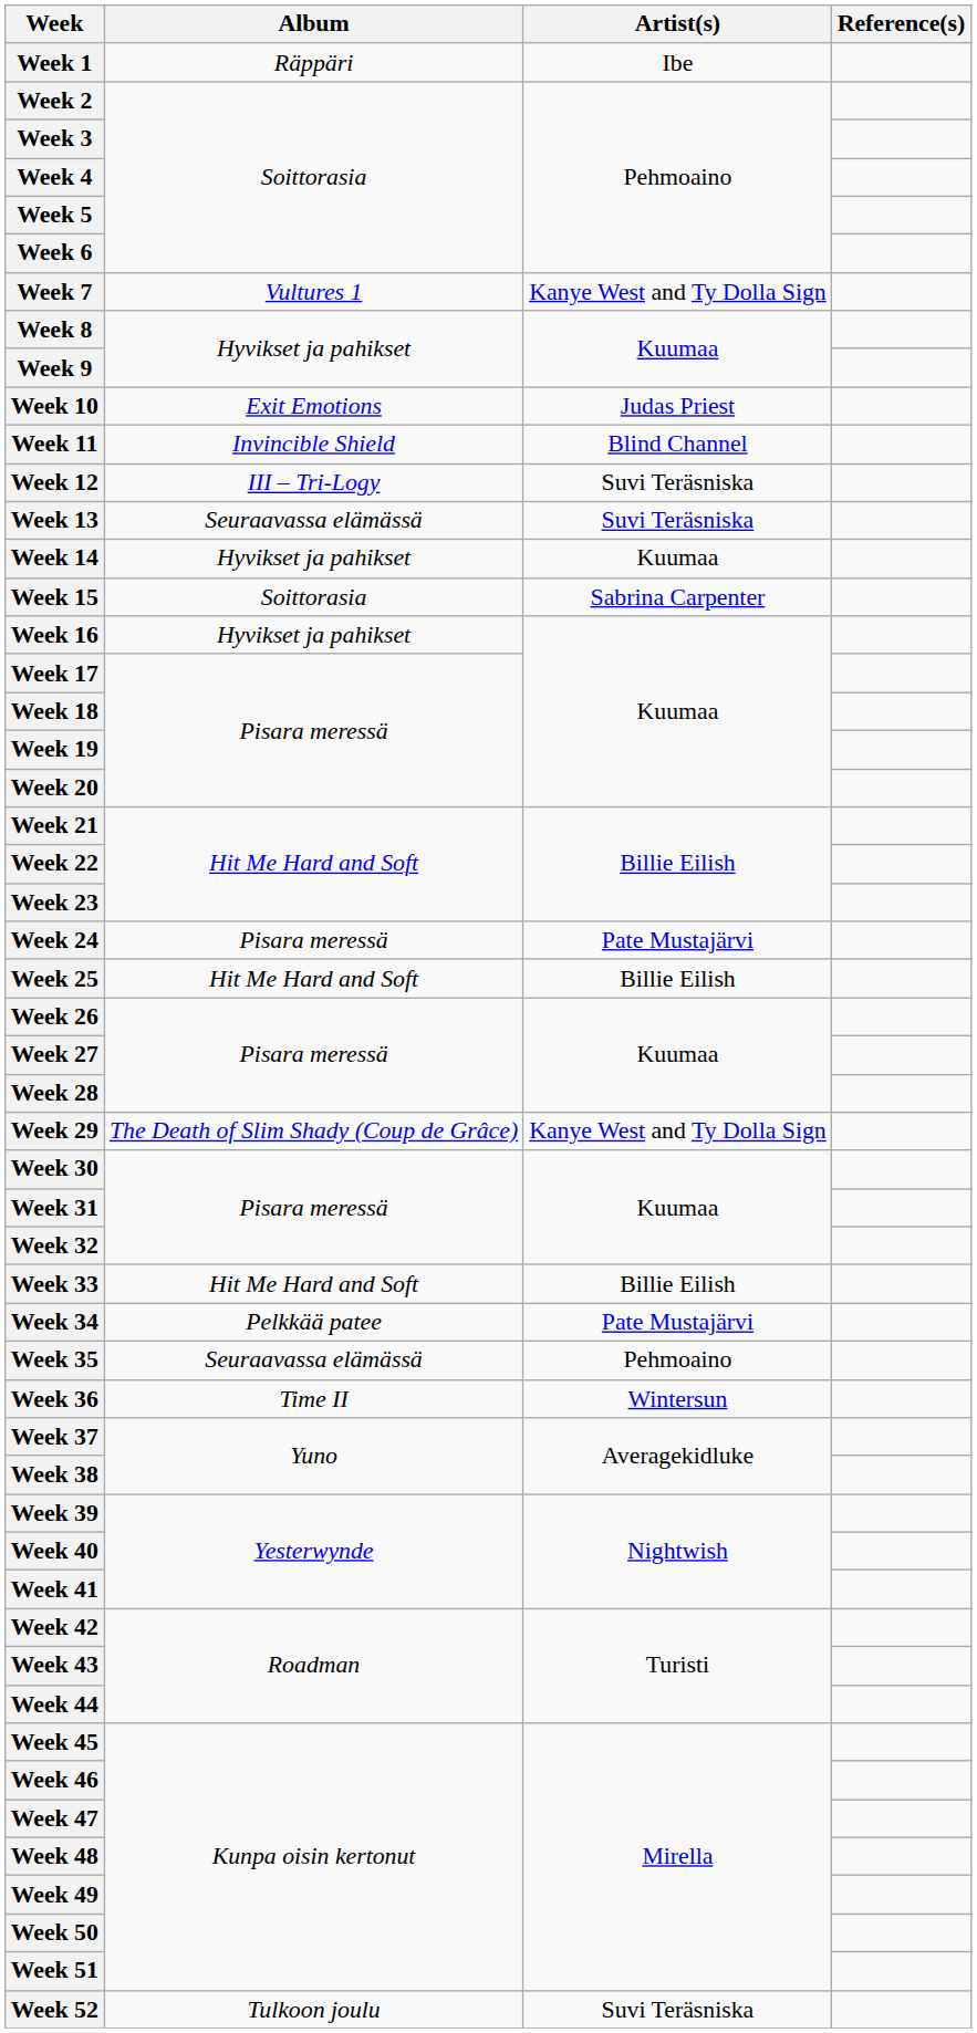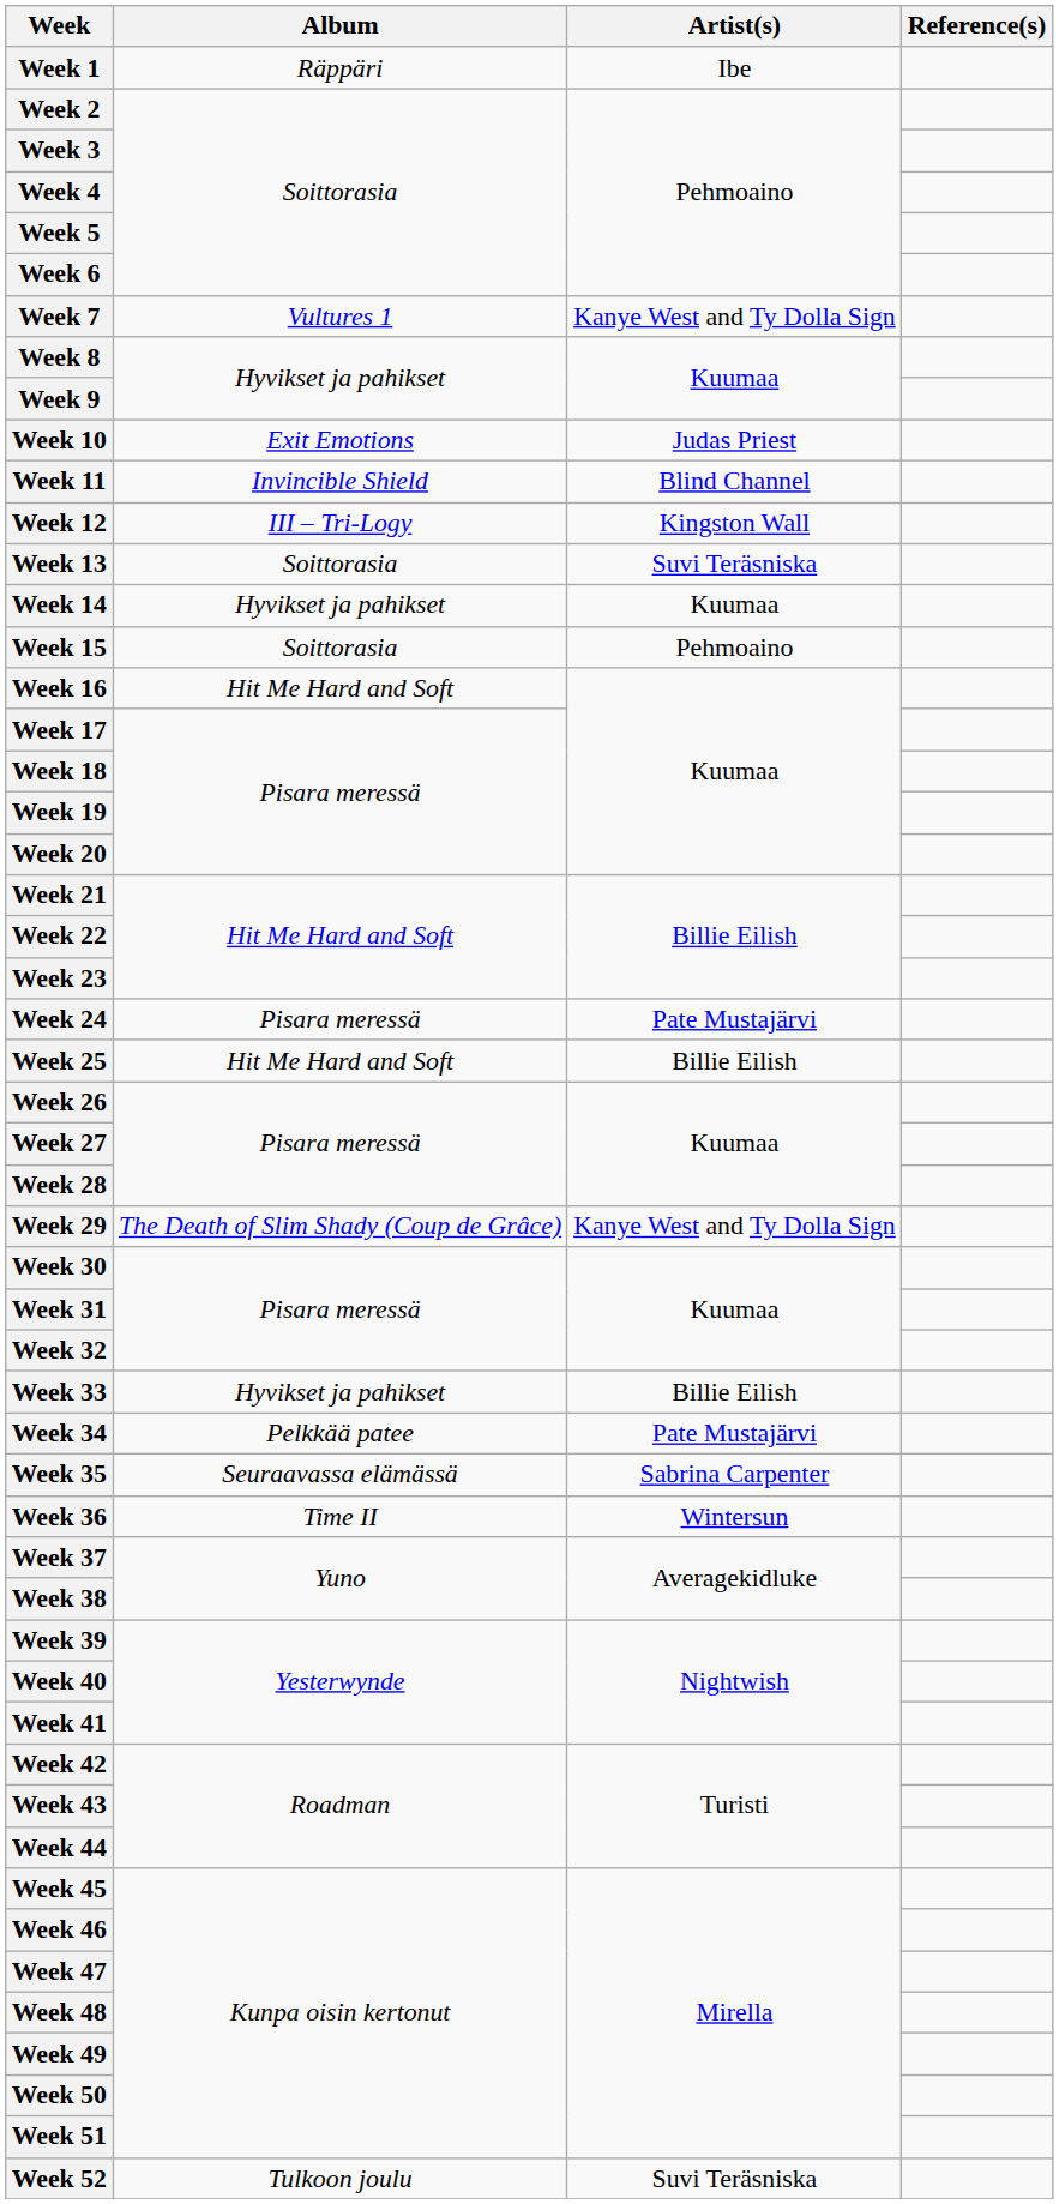Week 12 | Artist(s): Suvi Teräsniska -> Kingston Wall
Week 13 | Album: Seuraavassa elämässä -> Soittorasia
Week 15 | Artist(s): Sabrina Carpenter -> Pehmoaino
Week 16 | Album: Hyvikset ja pahikset -> Hit Me Hard and Soft
Week 33 | Album: Hit Me Hard and Soft -> Hyvikset ja pahikset
Week 35 | Artist(s): Pehmoaino -> Sabrina Carpenter
